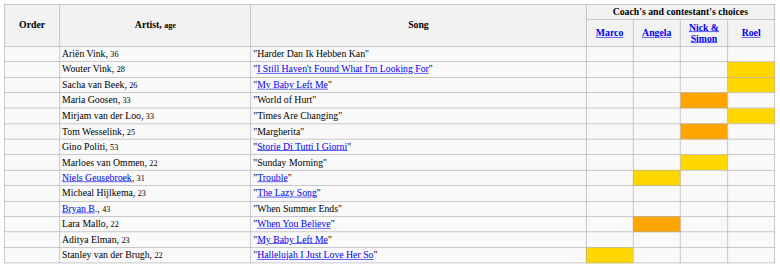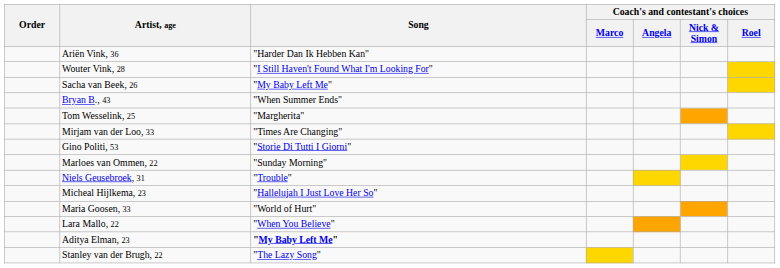rows swapped: Bryan B., 43 <-> Maria Goosen, 33
rows swapped: Mirjam van der Loo, 33 <-> Tom Wesselink, 25
Micheal Hijlkema, 23 | Song: "The Lazy Song" -> "Hallelujah I Just Love Her So"
Aditya Elman, 23 | Song: normal -> bold
Stanley van der Brugh, 22 | Song: "Hallelujah I Just Love Her So" -> "The Lazy Song"
